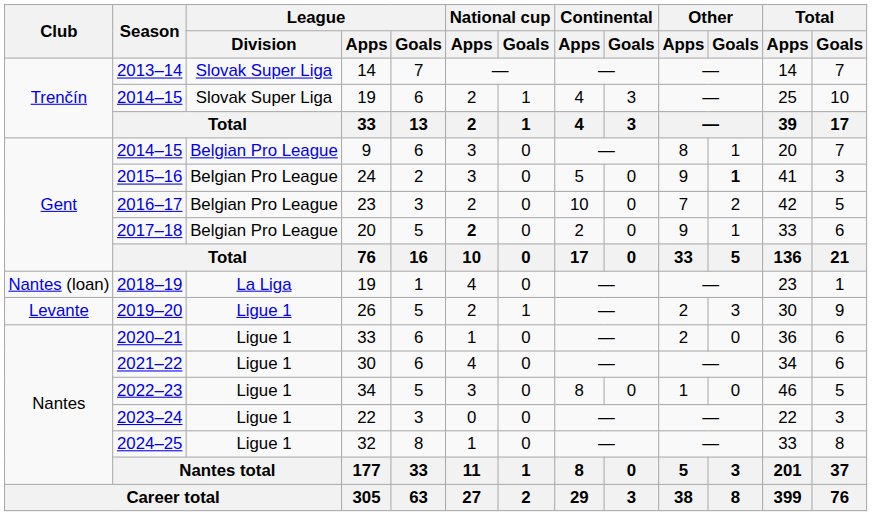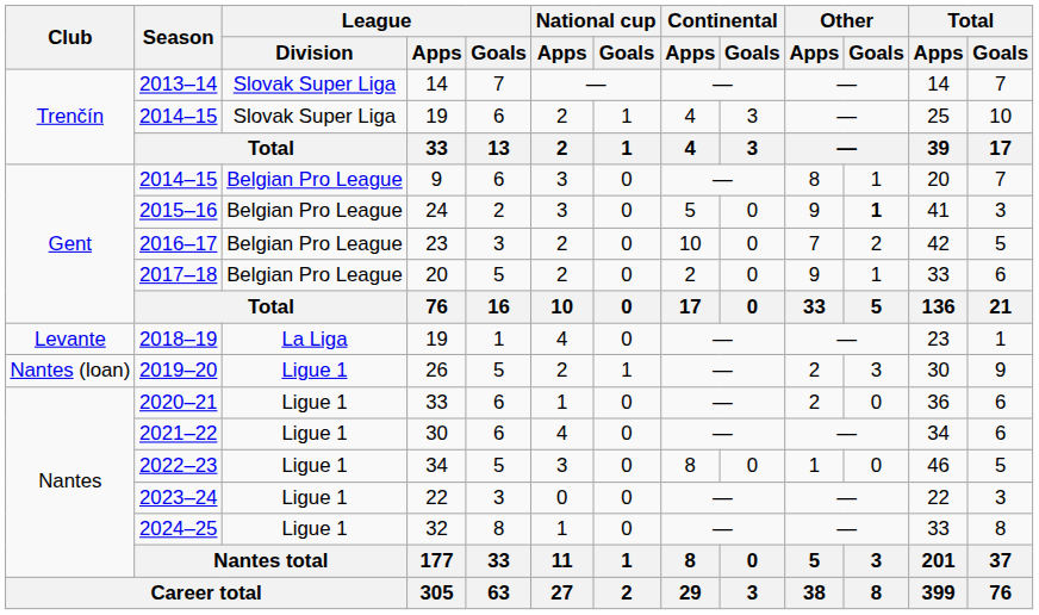2017–18 | National cup / Apps: bold -> normal
2018–19 | Club: Nantes (loan) -> Levante
2019–20 | Club: Levante -> Nantes (loan)
